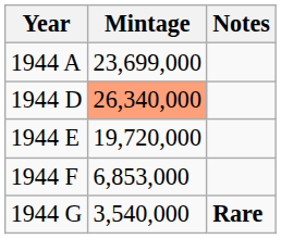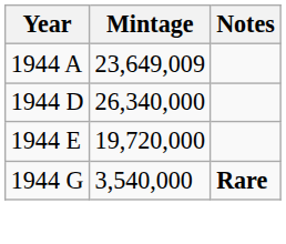1944 A | Mintage: 23,699,000 -> 23,649,009
1944 D | Mintage: lightsalmon background -> no background
- row: 1944 F | 6,853,000
